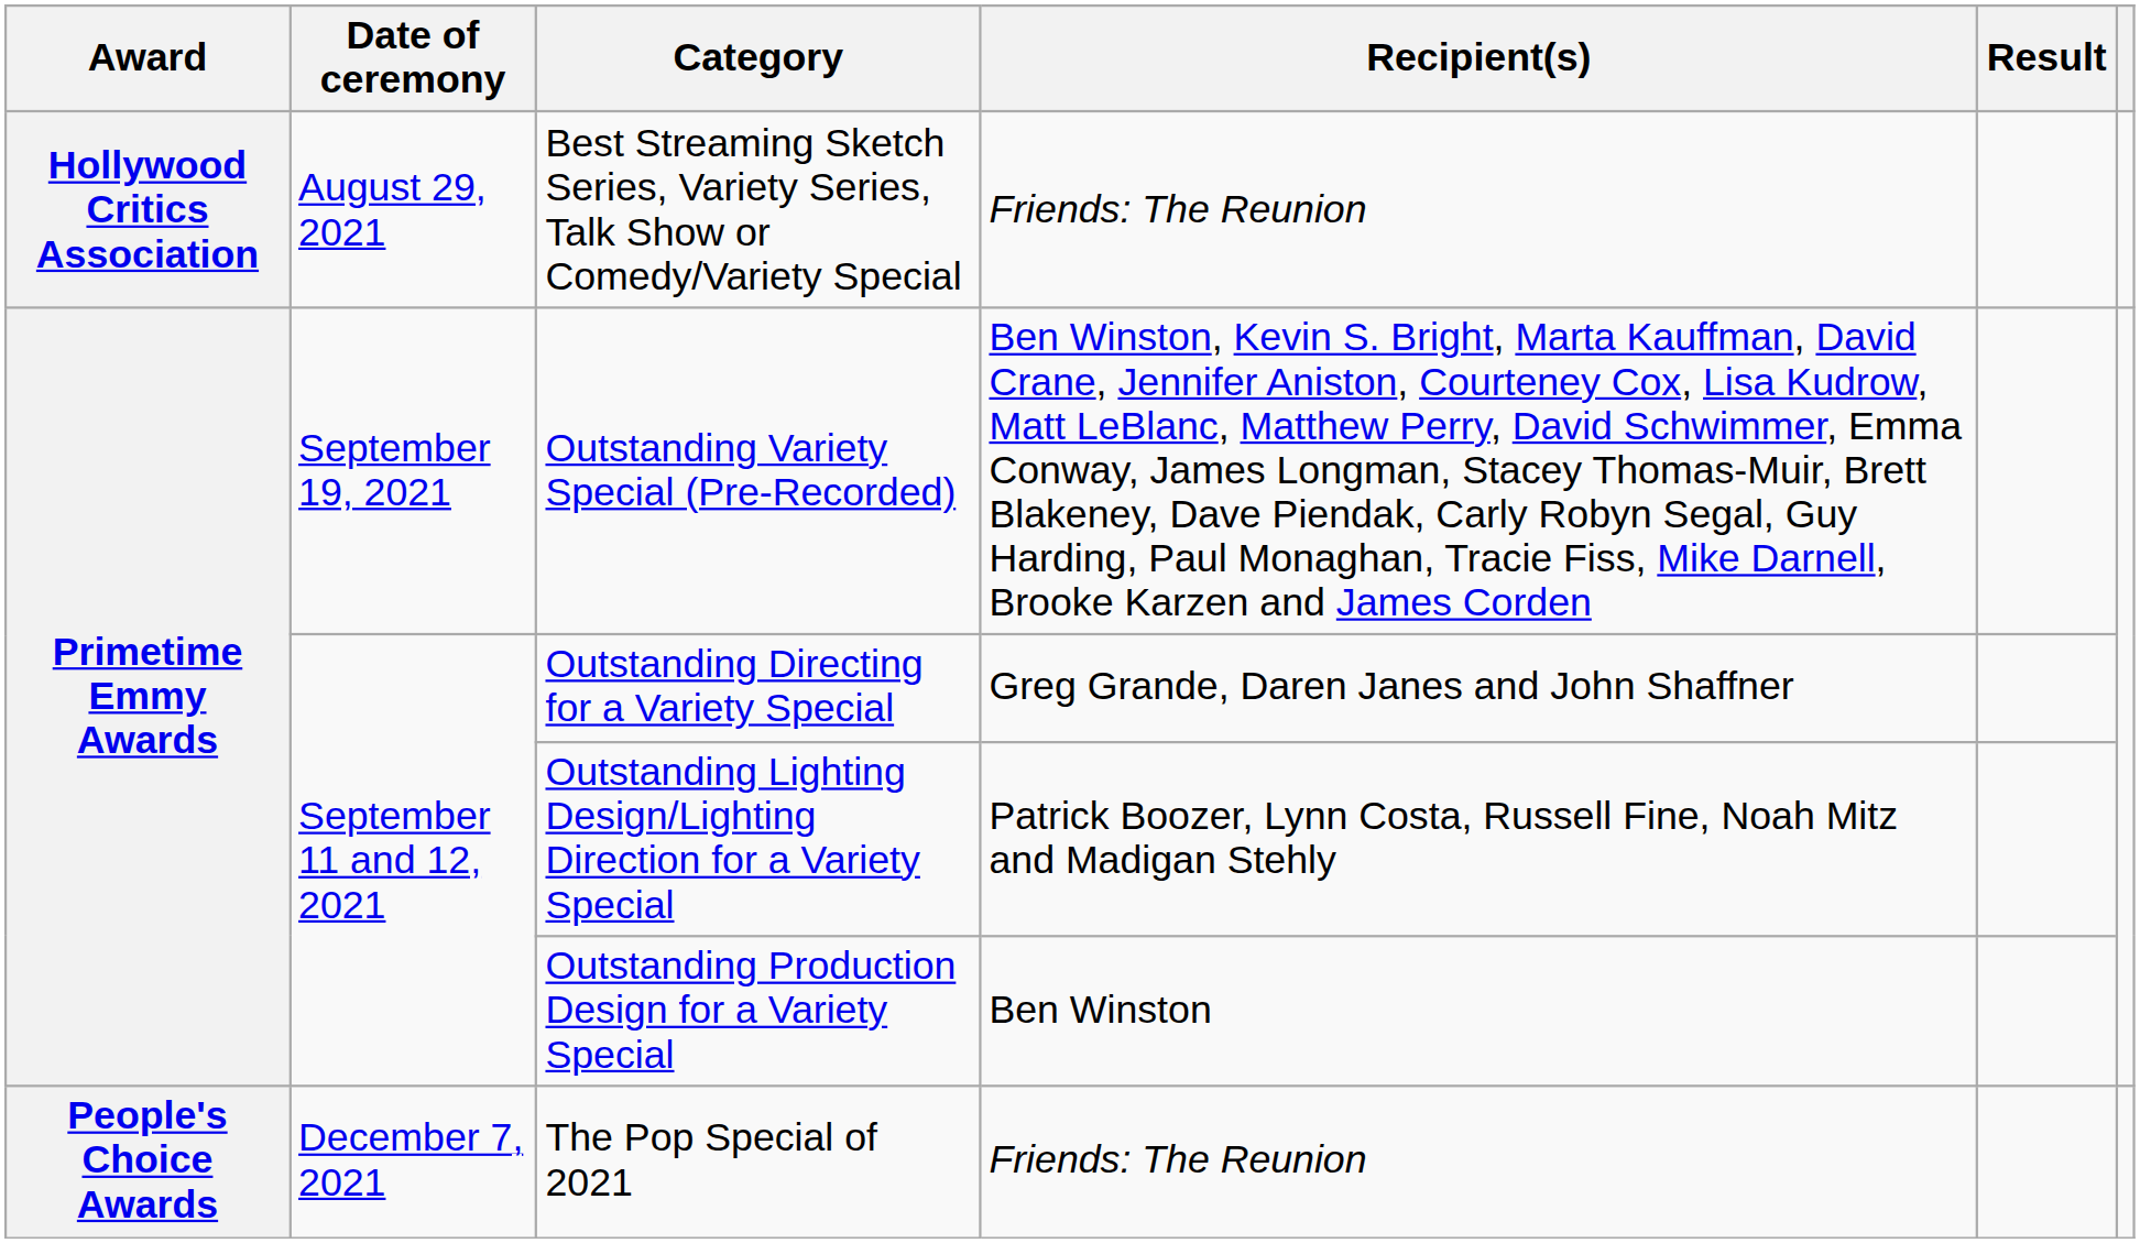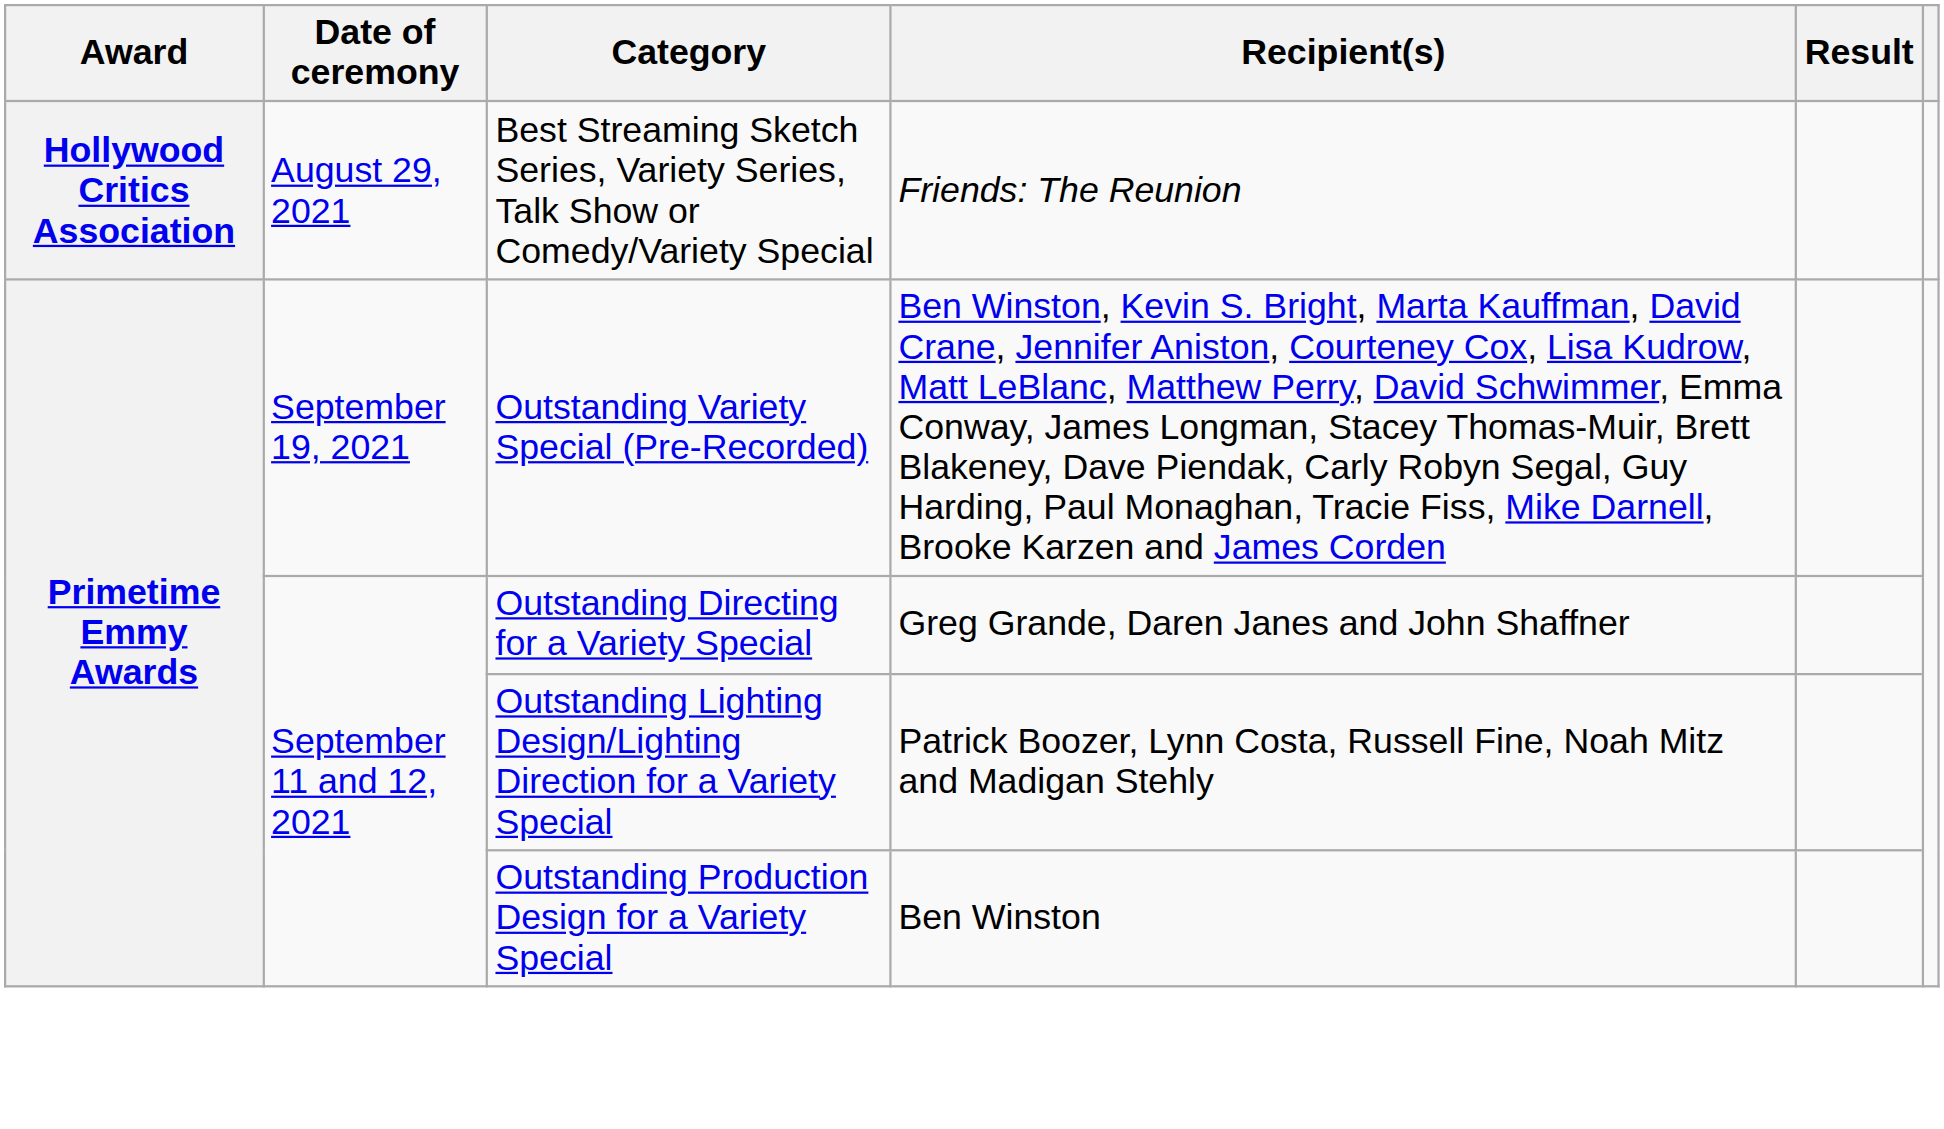- row: People's Choice Awards | December 7, 2021 | The Pop Special of 2021 | Friends: The Reunion
